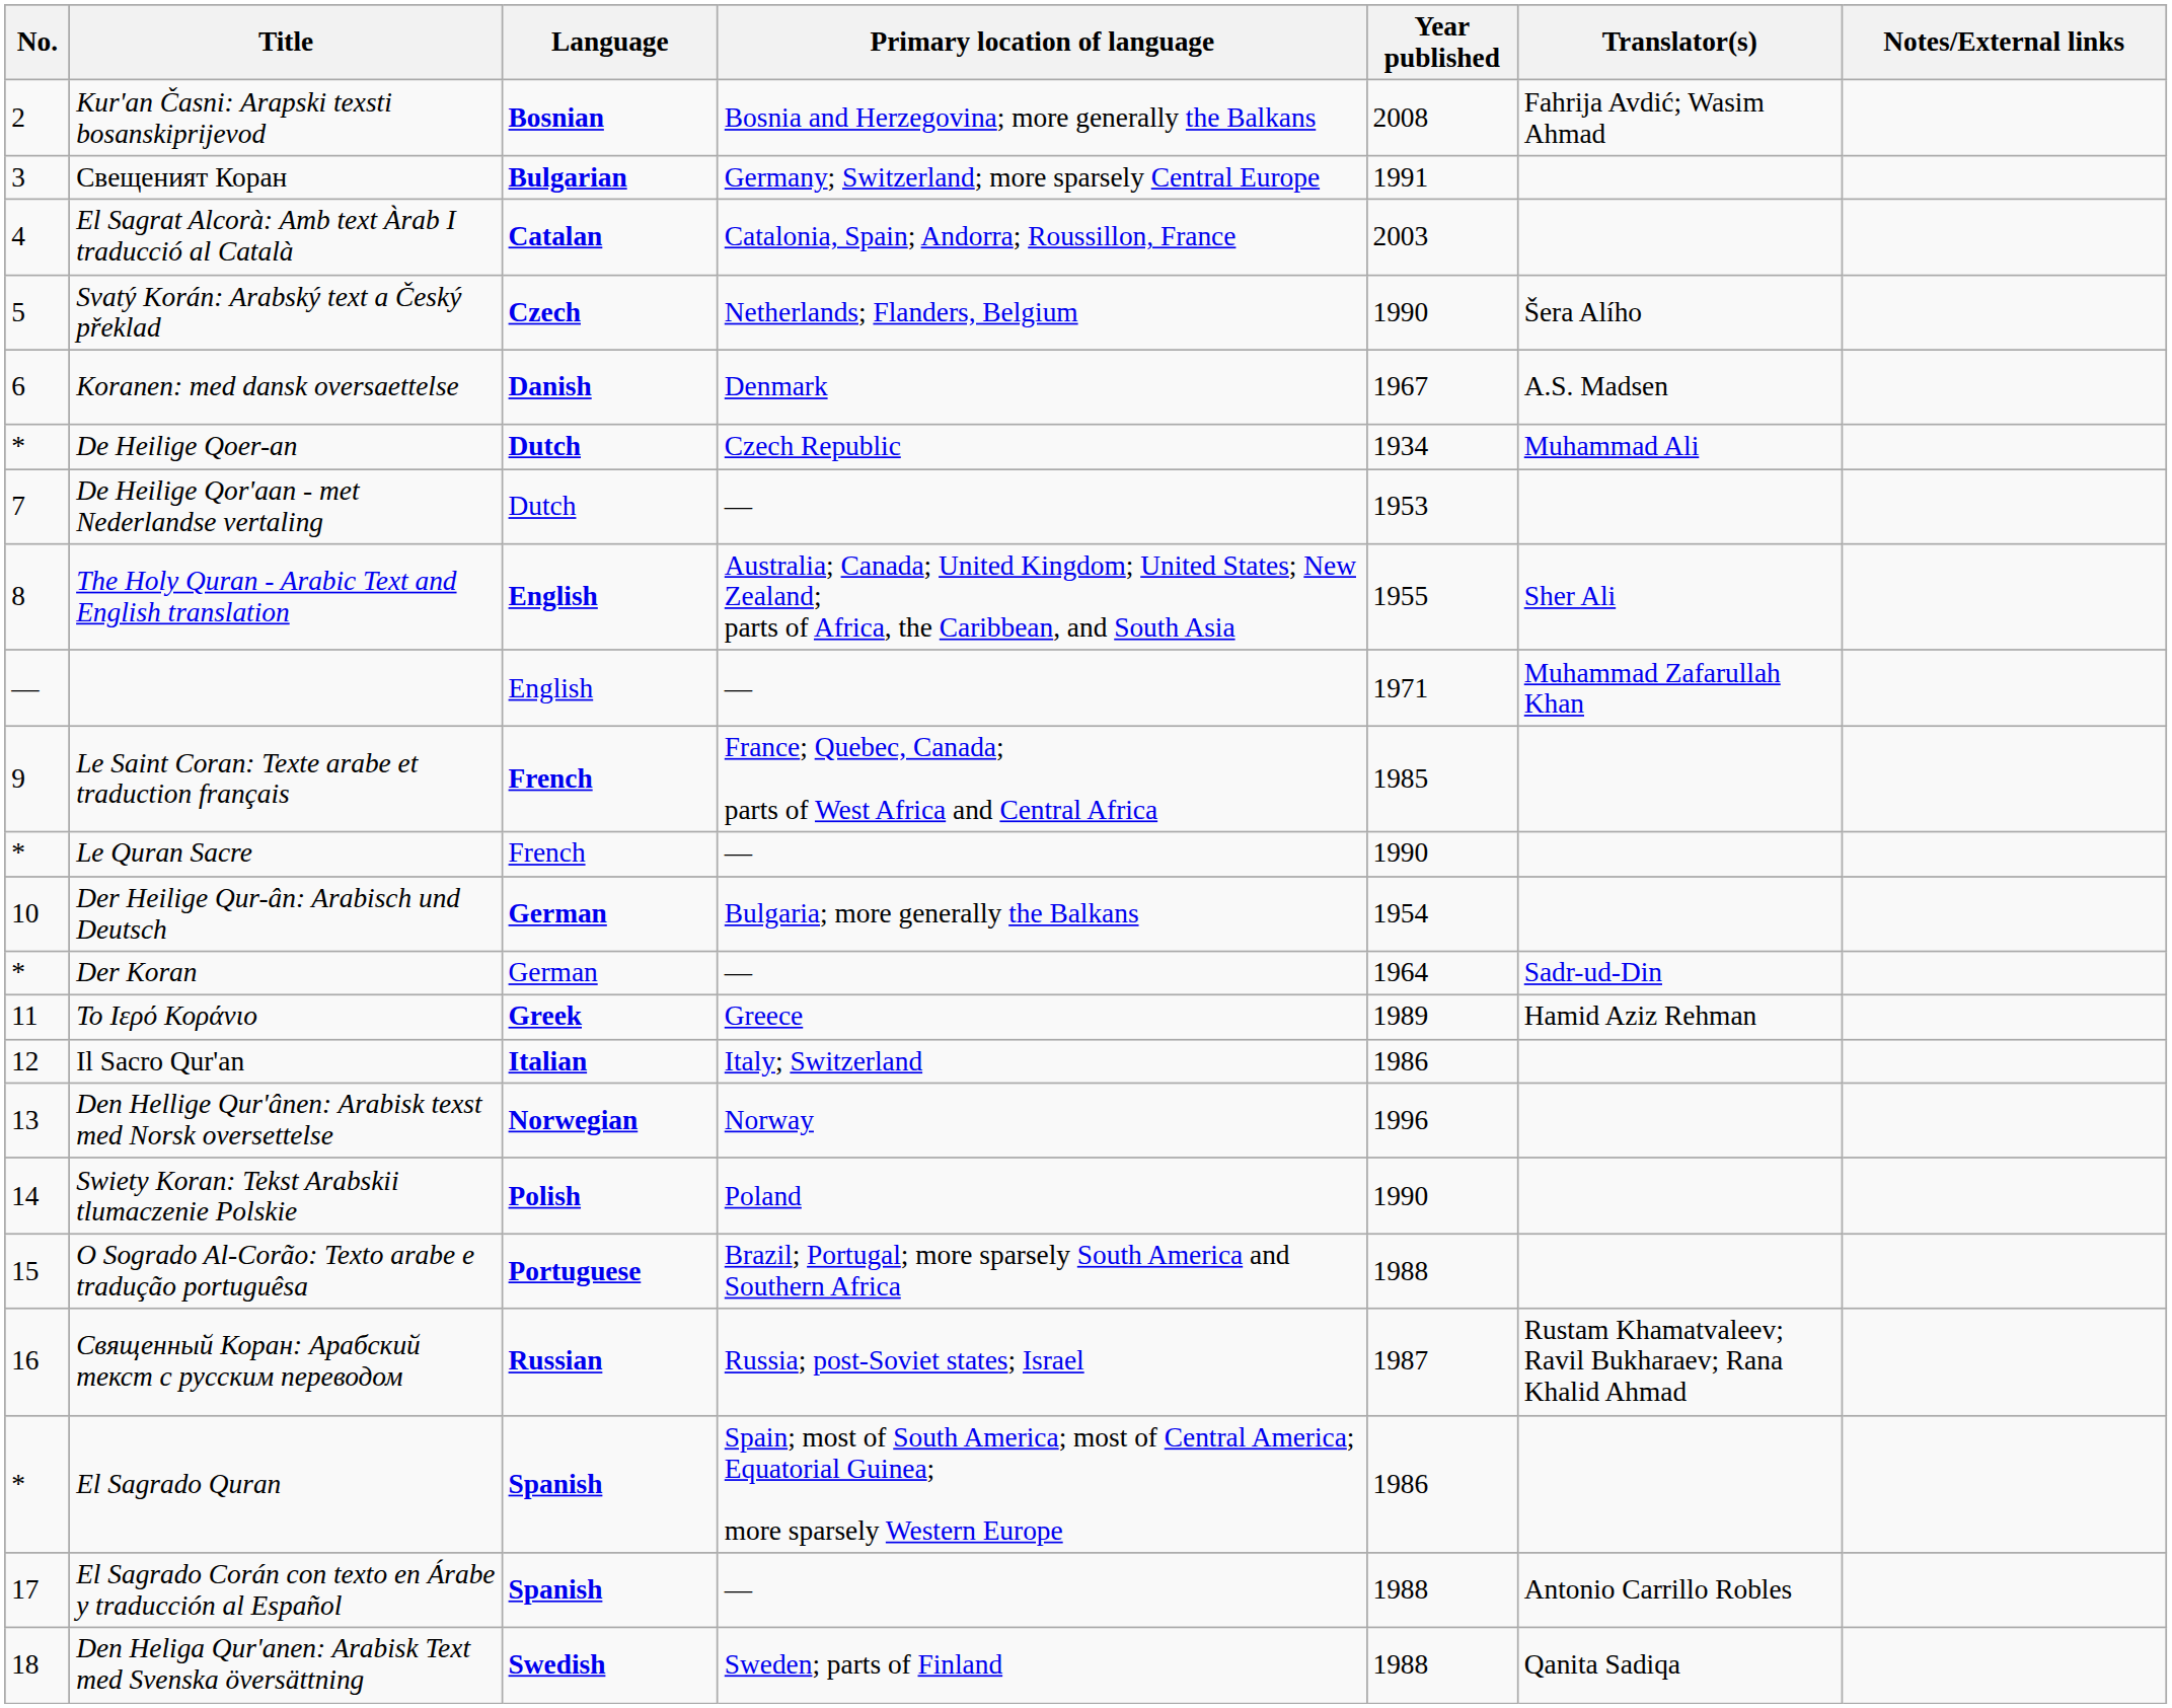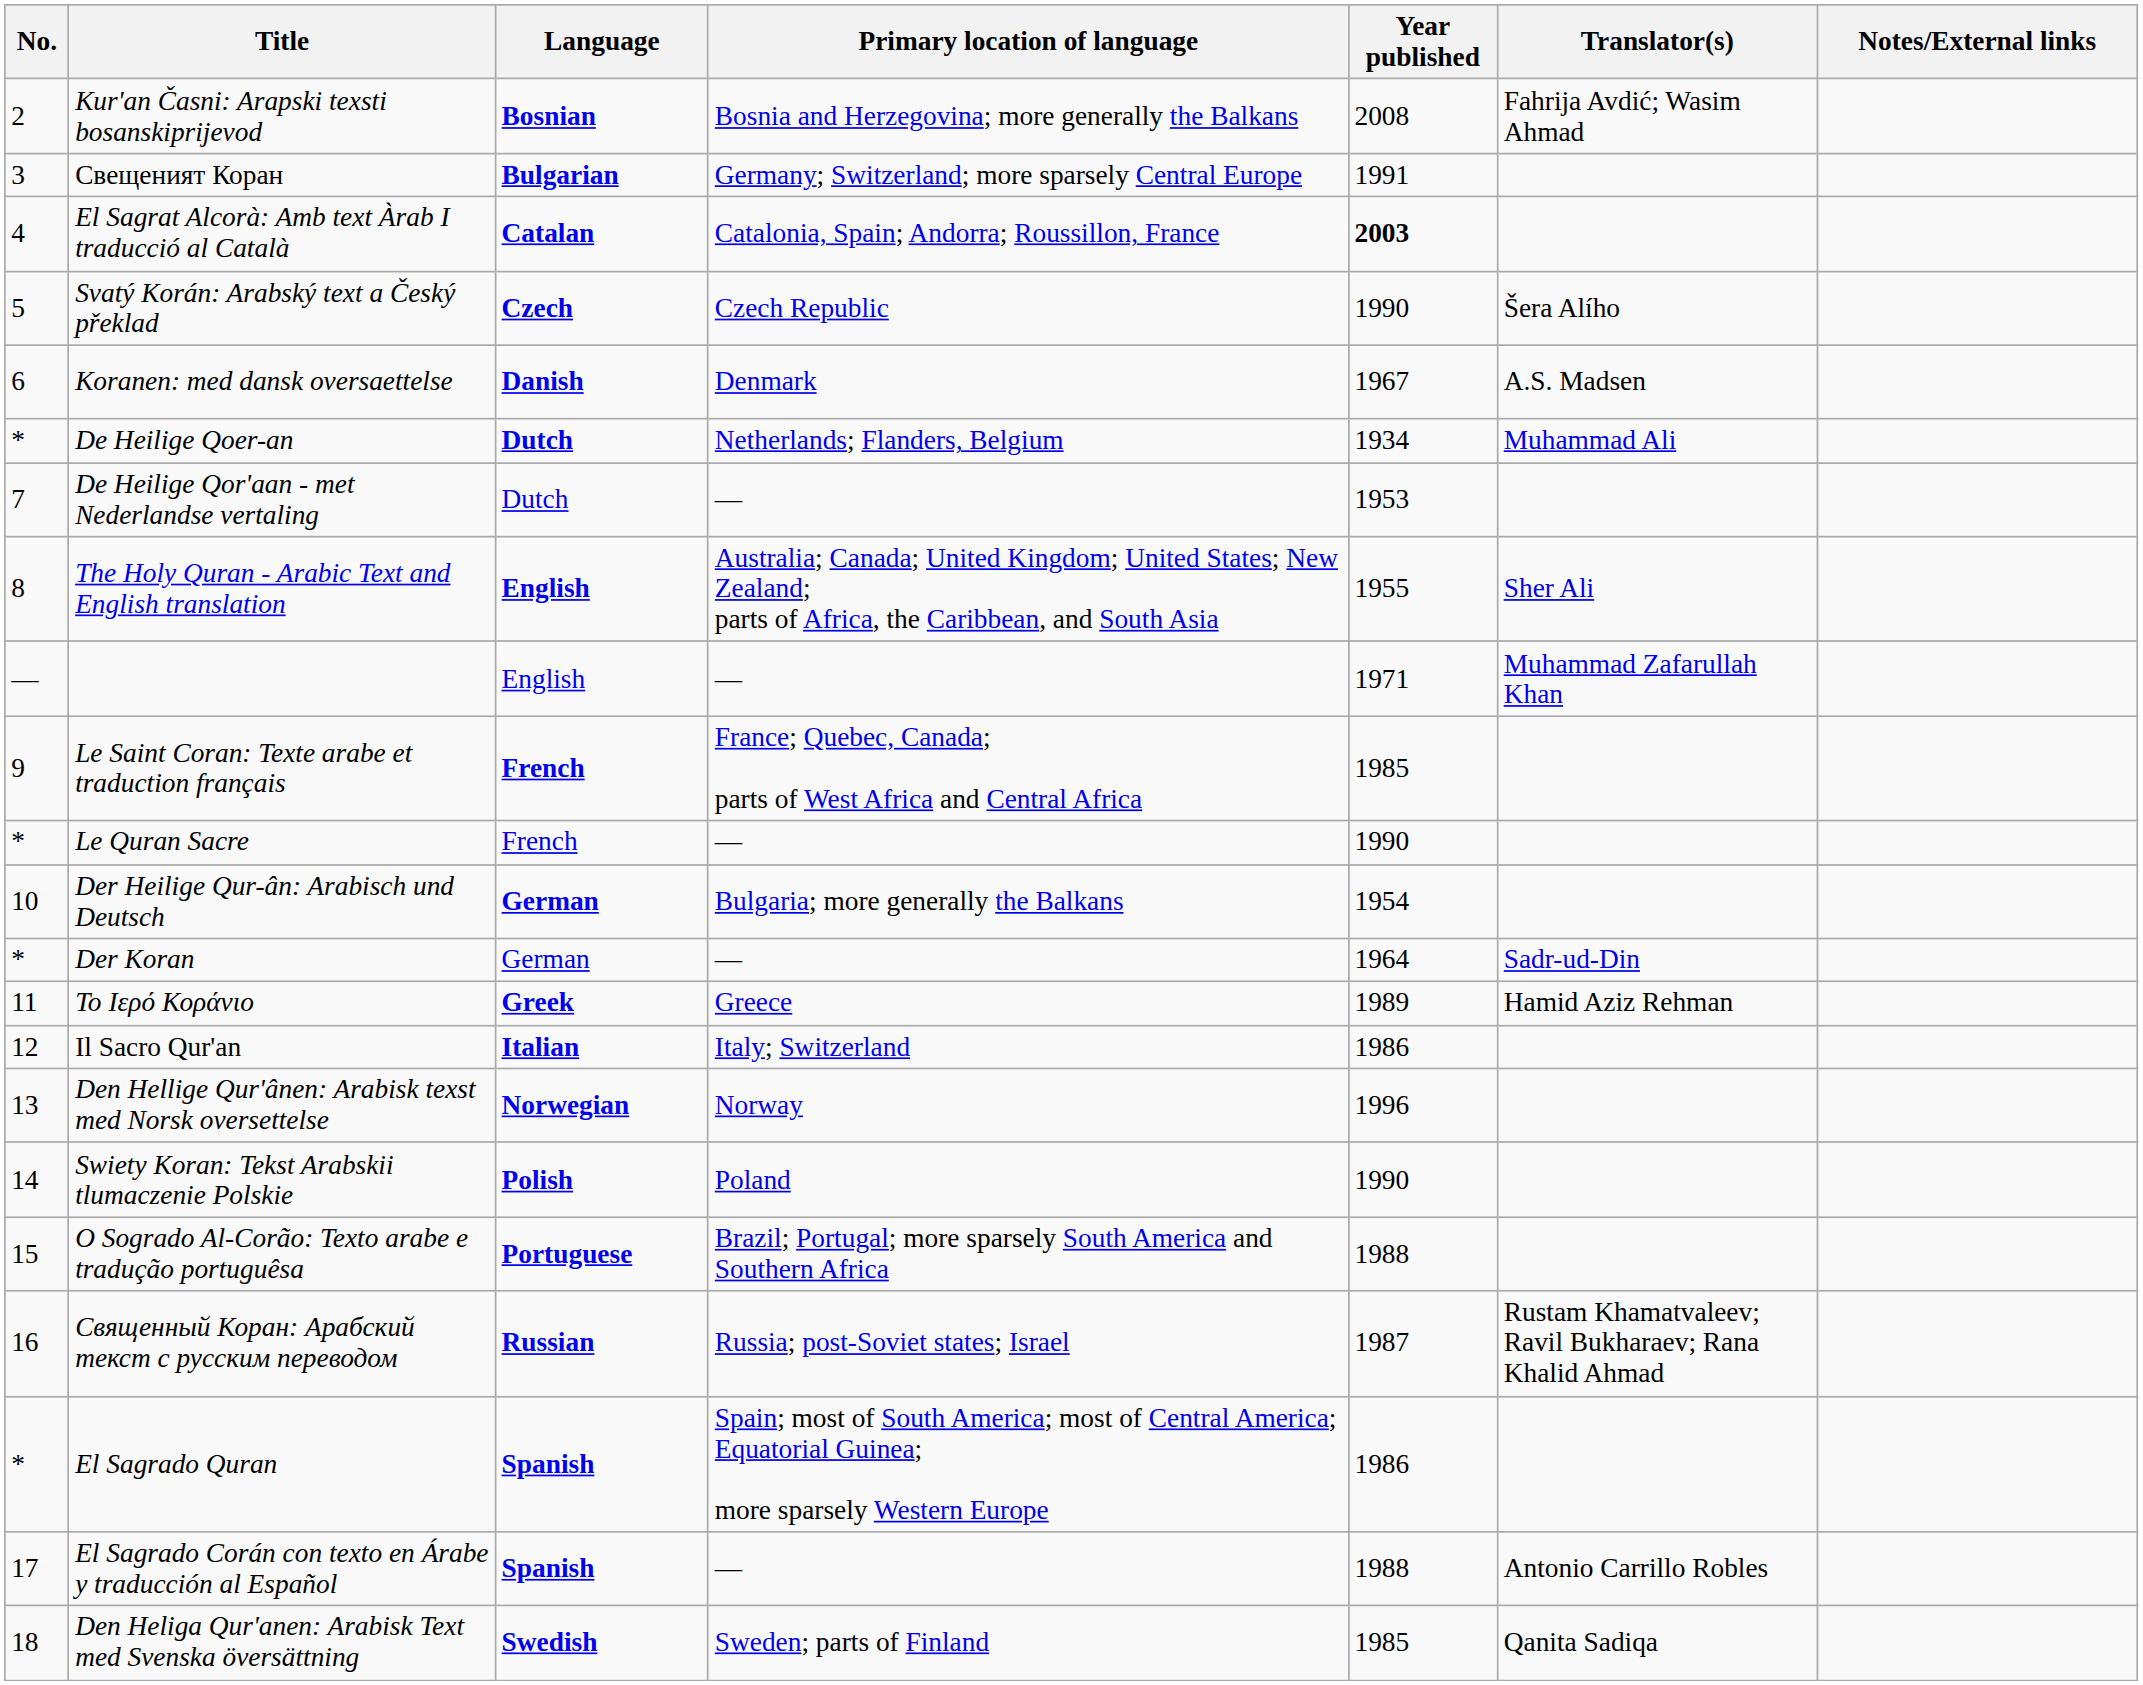El Sagrat Alcorà: Amb text Àrab I traducció al Català | Year published: normal -> bold
Svatý Korán: Arabský text a Český překlad | Primary location of language: Netherlands; Flanders, Belgium -> Czech Republic
De Heilige Qoer-an | Primary location of language: Czech Republic -> Netherlands; Flanders, Belgium
Den Heliga Qur'anen: Arabisk Text med Svenska översättning | Year published: 1988 -> 1985
